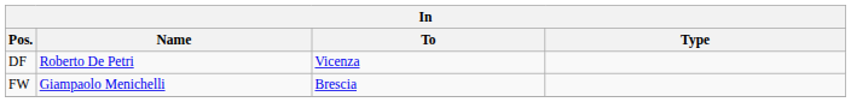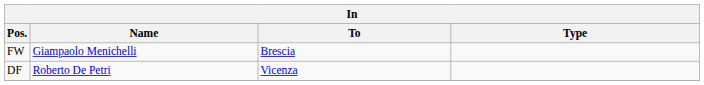rows swapped: DF <-> FW
